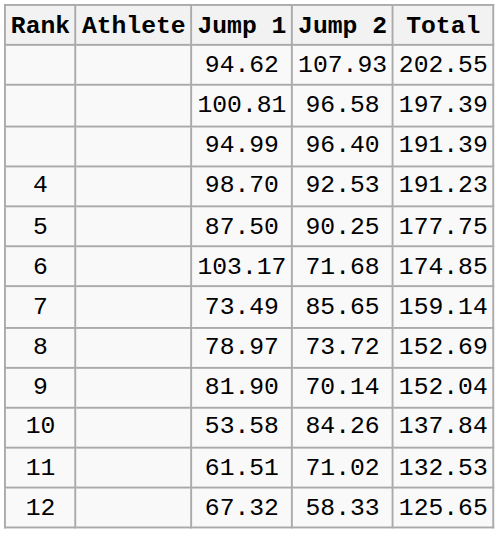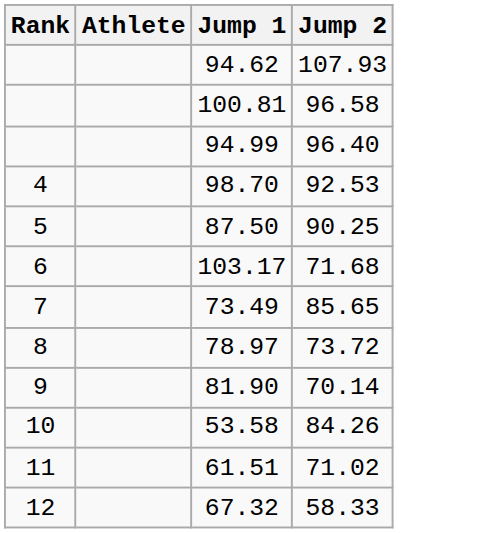- column: Total | 202.55 | 197.39 | 191.39 | 191.23 | 177.75 | 174.85 | 159.14 | 152.69 | 152.04 | 137.84 | 132.53 | 125.65
